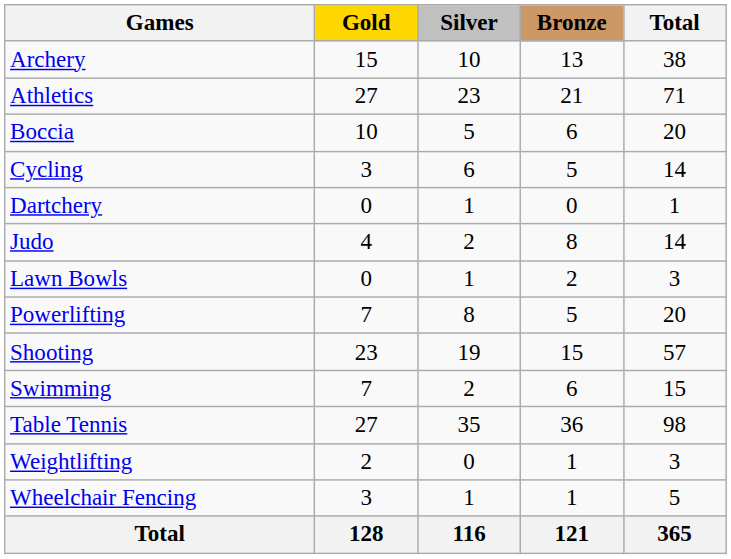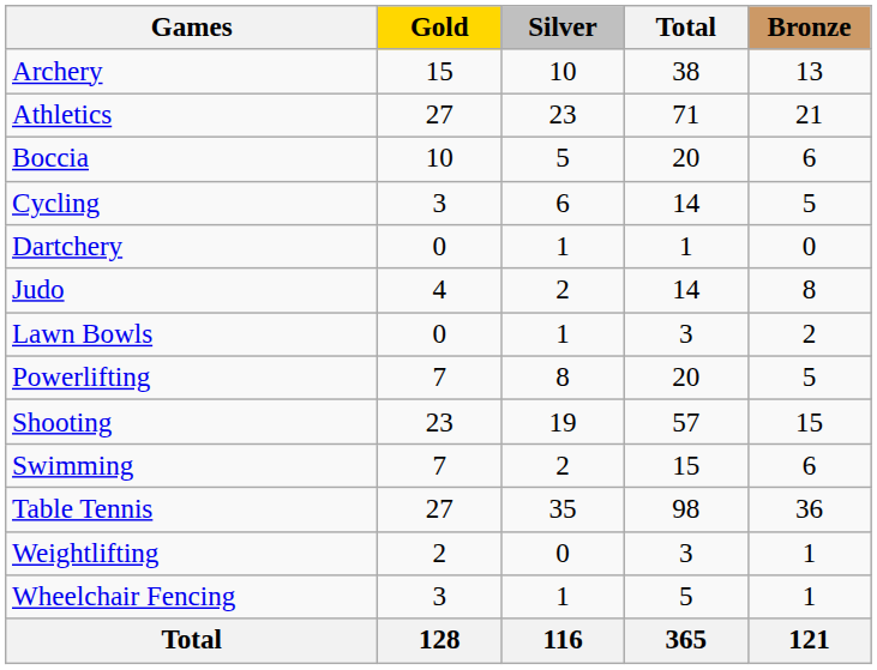columns swapped: Bronze <-> Total
